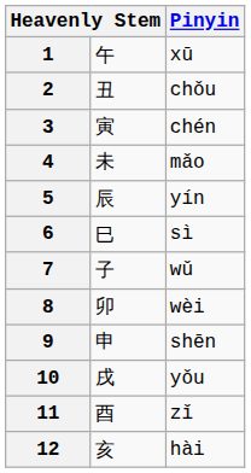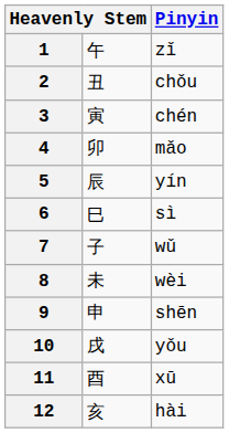1 | Pinyin: xū -> zǐ
4 | column 2: 未 -> 卯
8 | column 2: 卯 -> 未
11 | Pinyin: zǐ -> xū
